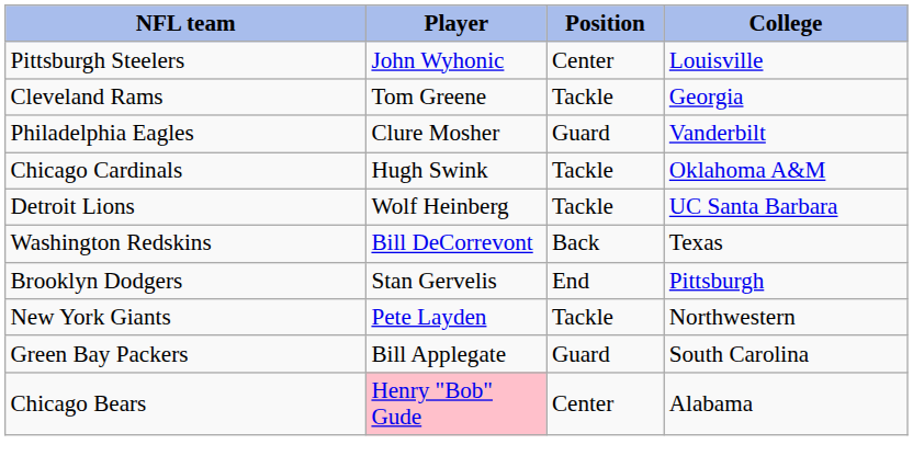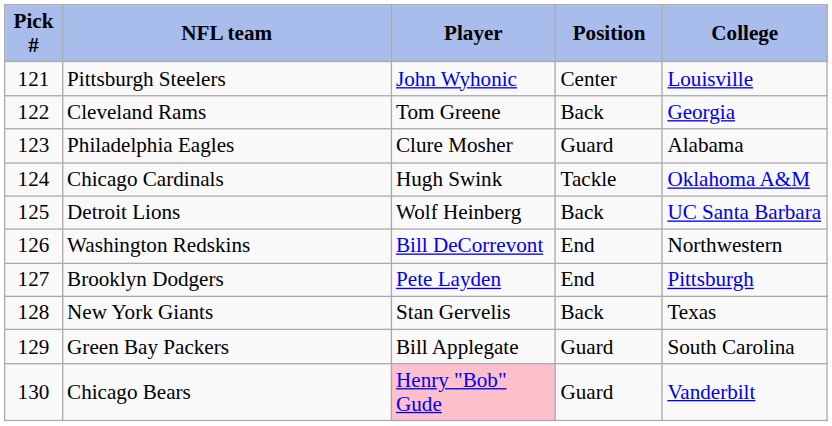+ column: Pick # | 121 | 122 | 123 | 124 | 125 | 126 | 127 | 128 | 129 | 130
Cleveland Rams | Position: Tackle -> Back
Philadelphia Eagles | College: Vanderbilt -> Alabama
Detroit Lions | Position: Tackle -> Back
Washington Redskins | Position: Back -> End
Washington Redskins | College: Texas -> Northwestern
Brooklyn Dodgers | Player: Stan Gervelis -> Pete Layden
New York Giants | Player: Pete Layden -> Stan Gervelis
New York Giants | Position: Tackle -> Back
New York Giants | College: Northwestern -> Texas
Chicago Bears | Position: Center -> Guard
Chicago Bears | College: Alabama -> Vanderbilt
